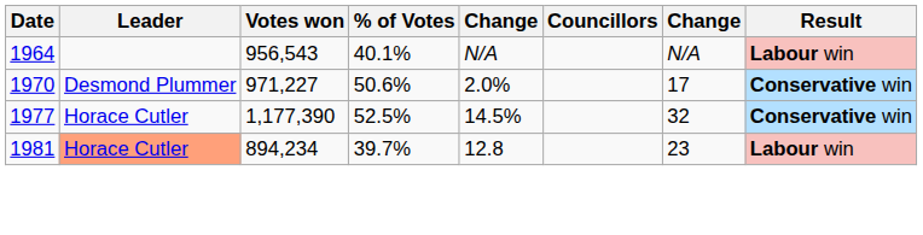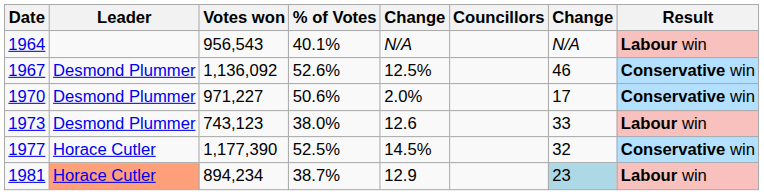+ row: 1967 | Desmond Plummer | 1,136,092 | 52.6% | 12.5% | 46 | Conservative win
+ row: 1973 | Desmond Plummer | 743,123 | 38.0% | 12.6 | 33 | Labour win
1981 | % of Votes: 39.7% -> 38.7%
1981 | column 5: 12.8 -> 12.9
1981 | column 7: no background -> lightblue background
